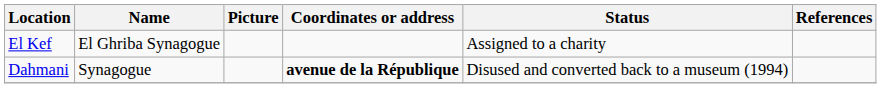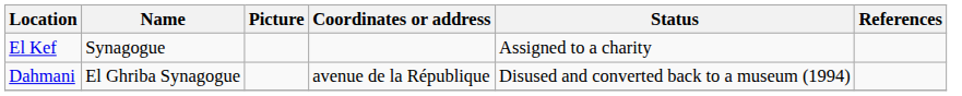El Kef | Name: El Ghriba Synagogue -> Synagogue
Dahmani | Name: Synagogue -> El Ghriba Synagogue
Dahmani | Coordinates or address: bold -> normal
